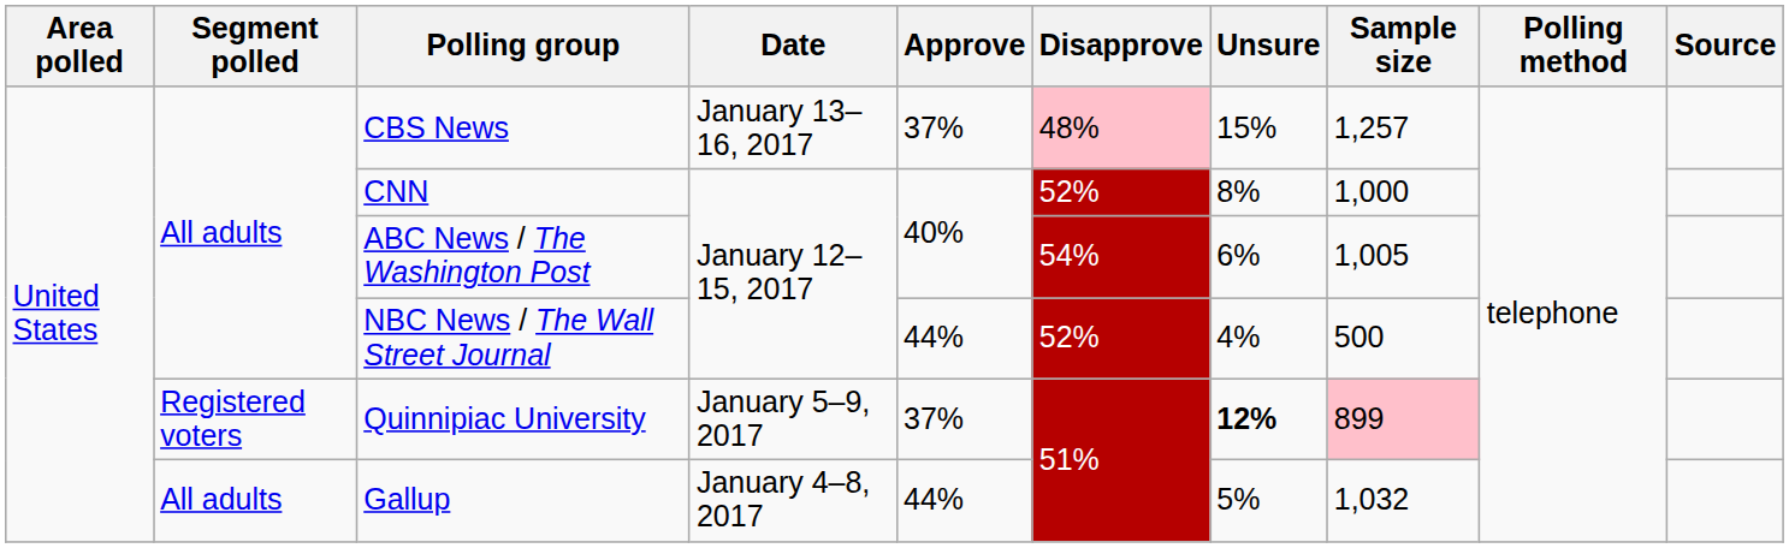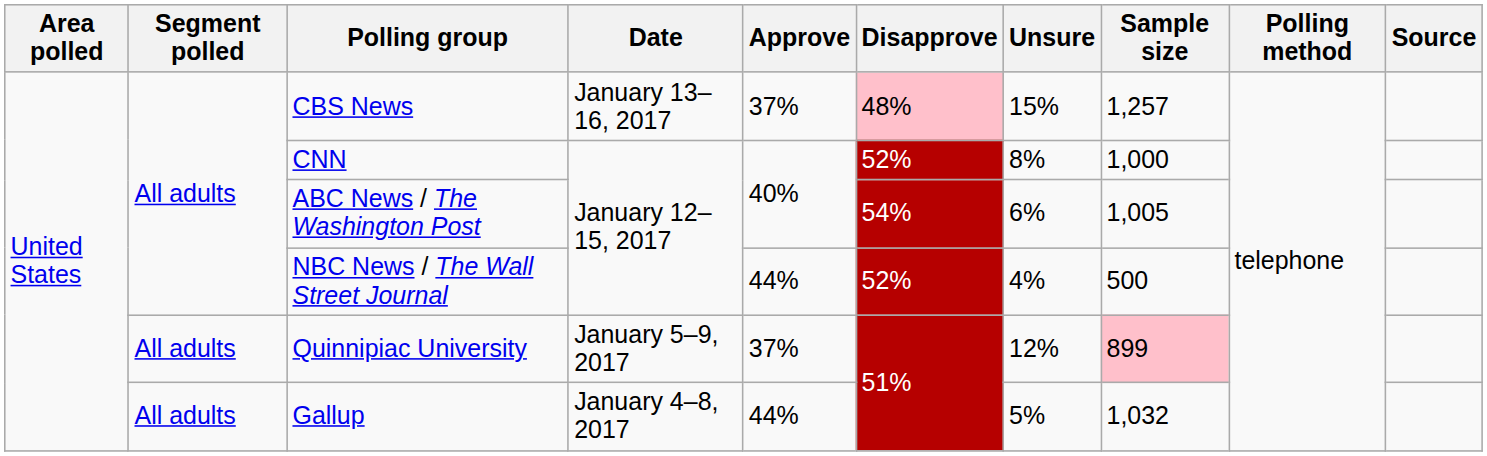Quinnipiac University | Segment polled: Registered voters -> All adults
Quinnipiac University | Unsure: bold -> normal
